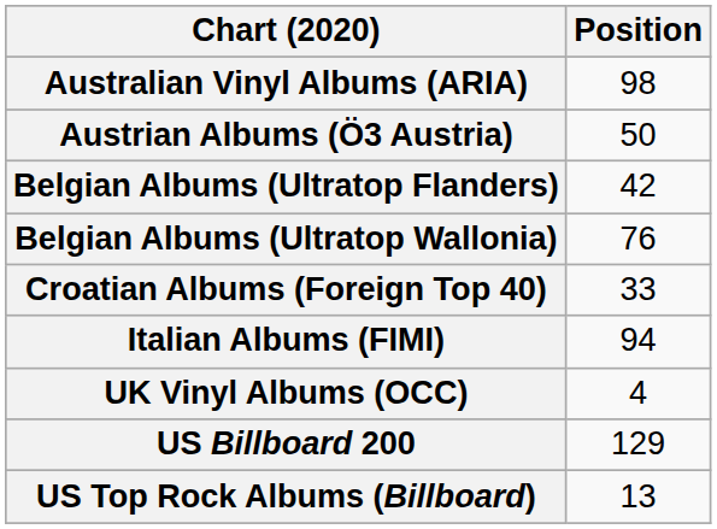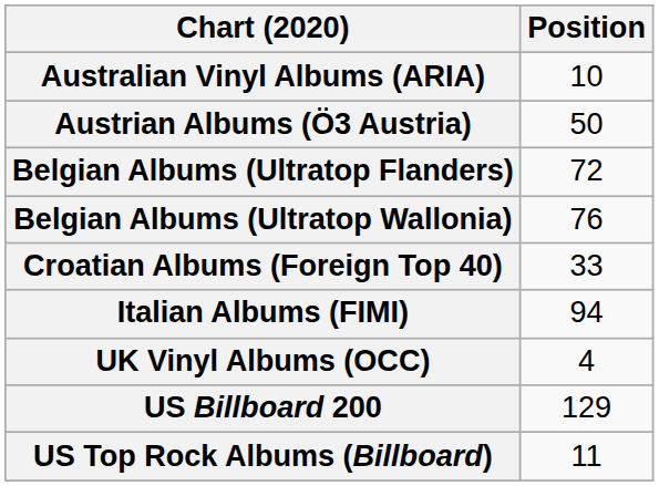Australian Vinyl Albums (ARIA) | Position: 98 -> 10
Belgian Albums (Ultratop Flanders) | Position: 42 -> 72
US Top Rock Albums (Billboard) | Position: 13 -> 11
